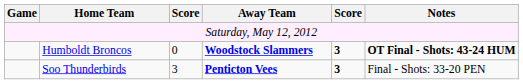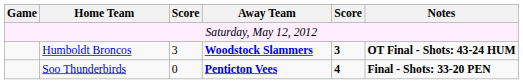Humboldt Broncos | column 3: 0 -> 3
Soo Thunderbirds | column 3: 3 -> 0
Soo Thunderbirds | column 5: 3 -> 4
Soo Thunderbirds | Notes: normal -> bold
